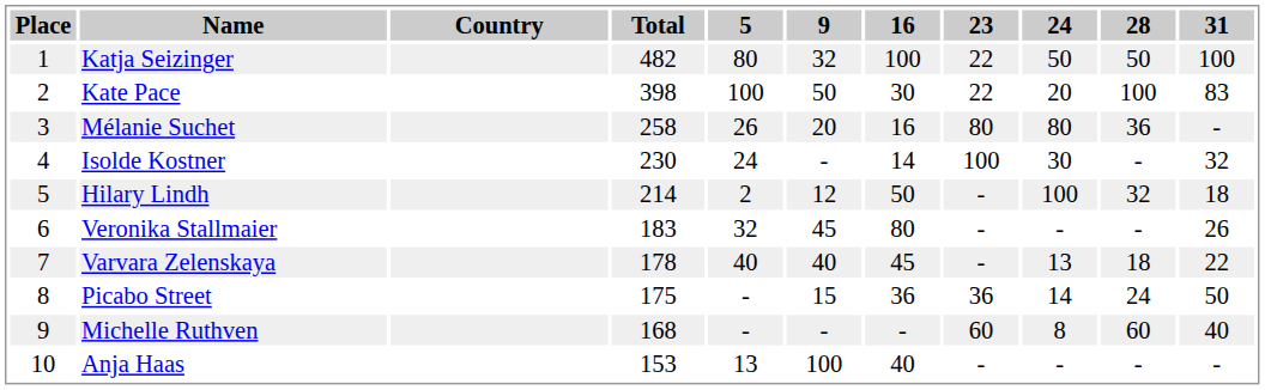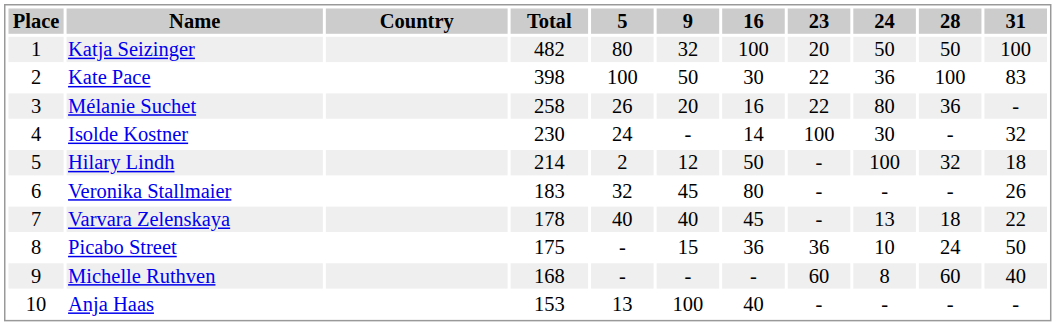Katja Seizinger | 23: 22 -> 20
Kate Pace | 24: 20 -> 36
Mélanie Suchet | 23: 80 -> 22
Picabo Street | 24: 14 -> 10
